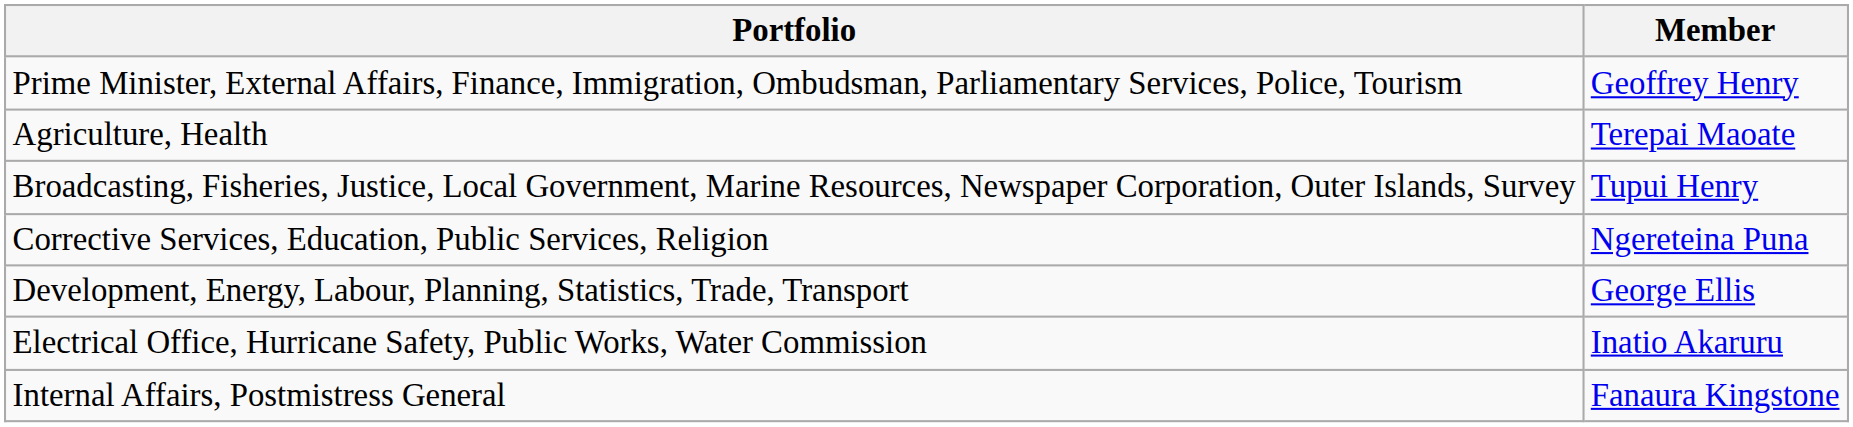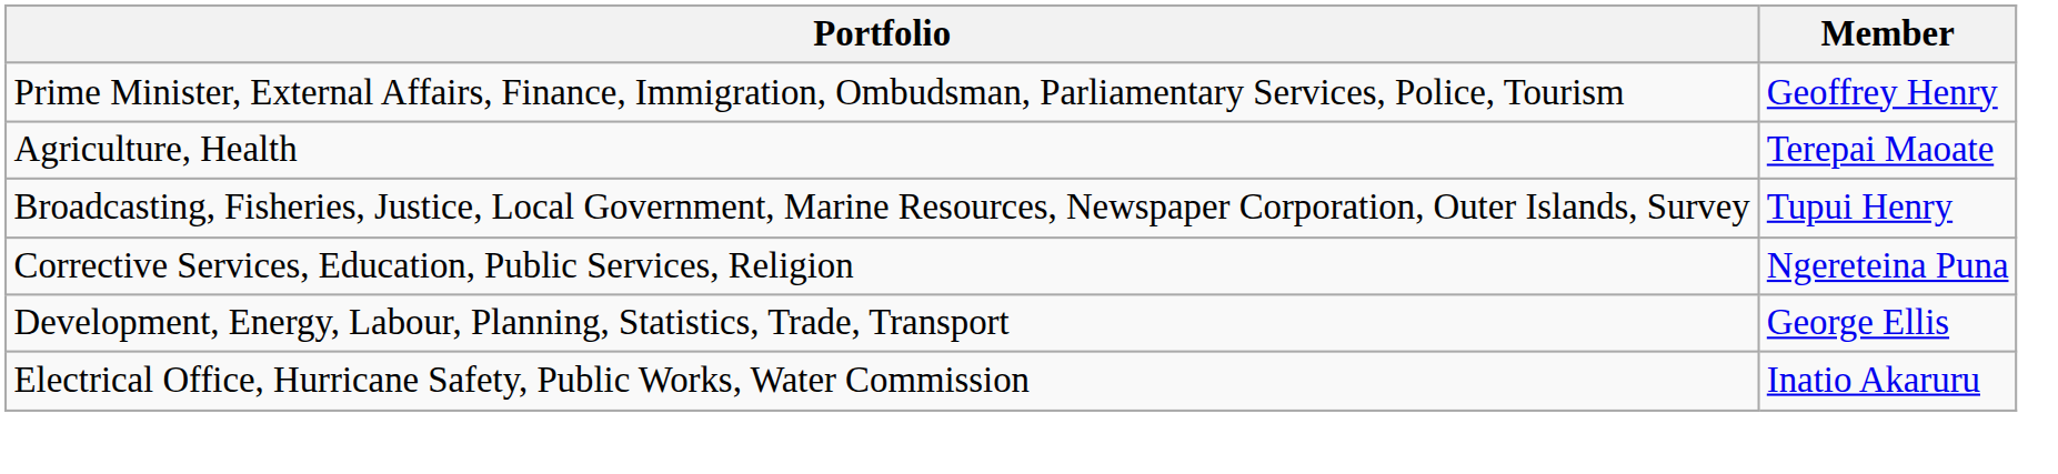- row: Internal Affairs, Postmistress General | Fanaura Kingstone
